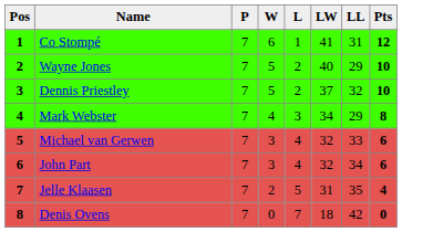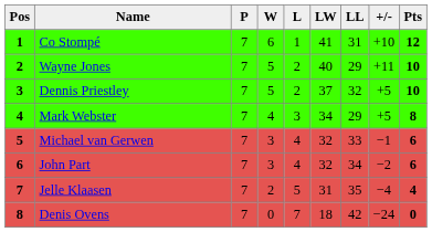+ column: +/- | +10 | +11 | +5 | +5 | −1 | −2 | −4 | −24
